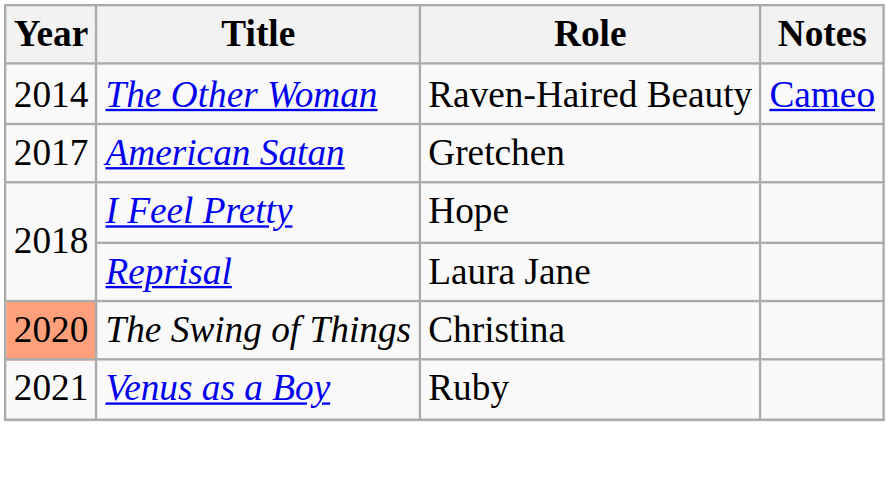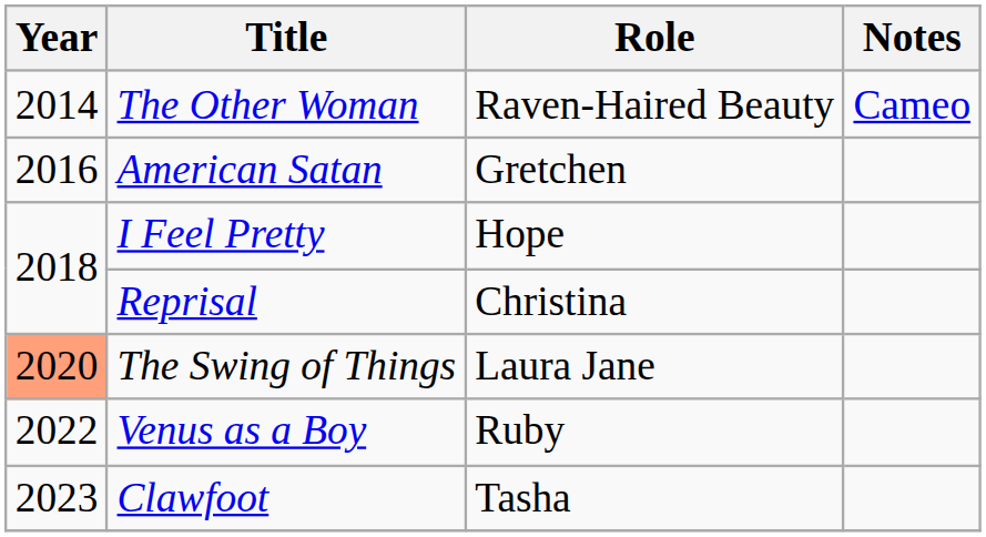American Satan | Year: 2017 -> 2016
Reprisal | Role: Laura Jane -> Christina
The Swing of Things | Role: Christina -> Laura Jane
Venus as a Boy | Year: 2021 -> 2022
+ row: 2023 | Clawfoot | Tasha
